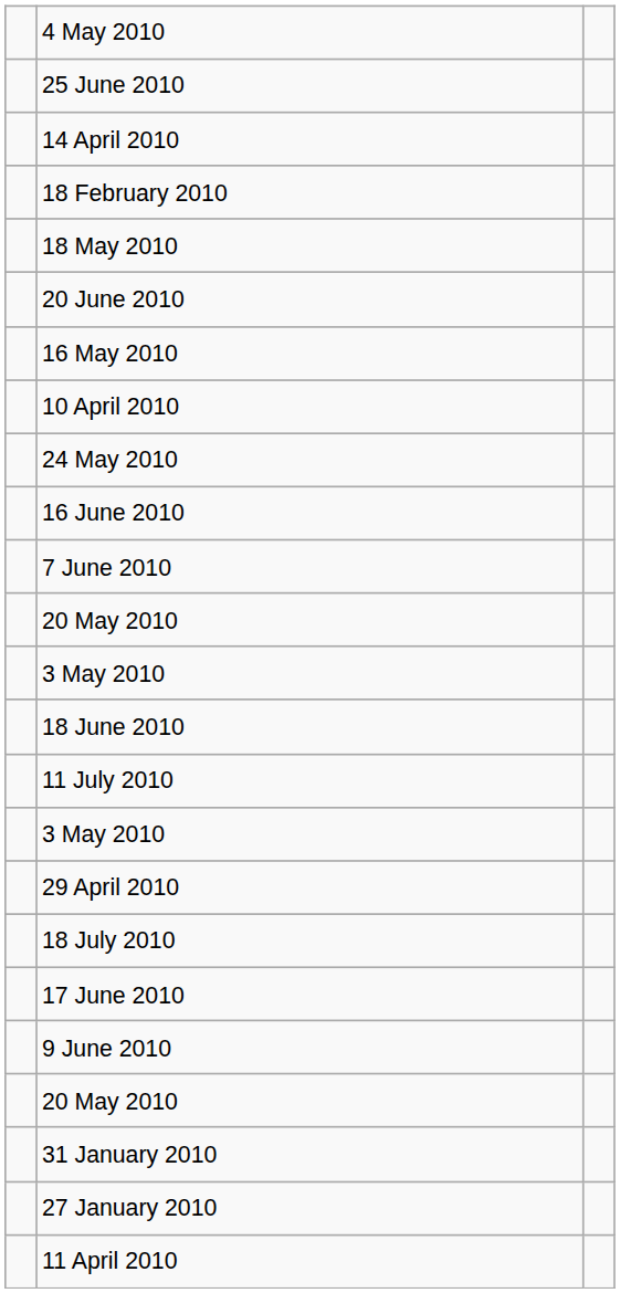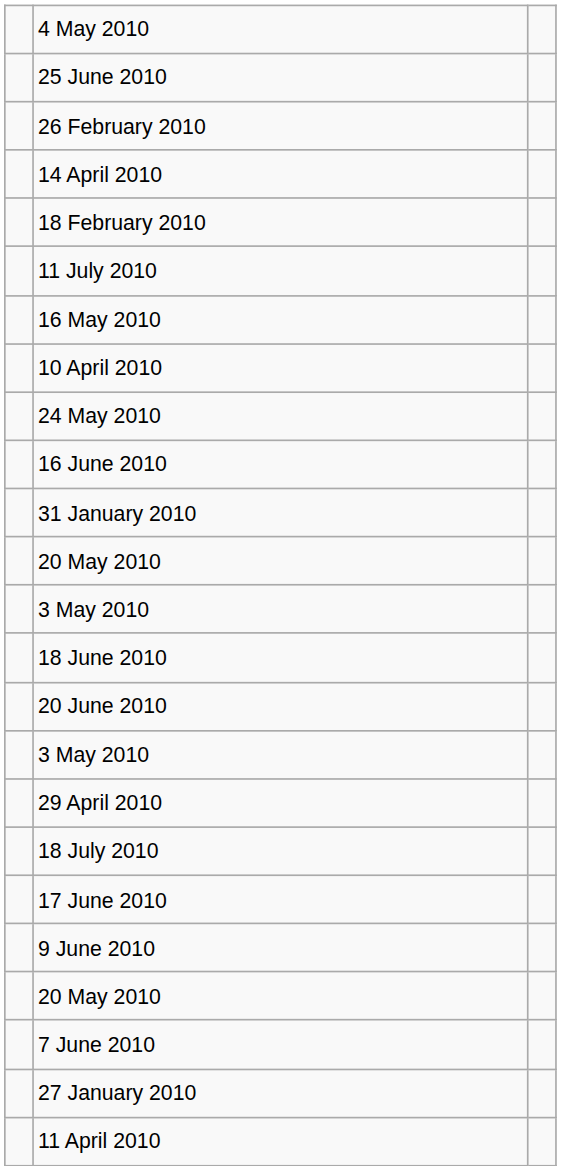+ row: 26 February 2010
- row: 18 May 2010
rows swapped: 20 June 2010 <-> 11 July 2010
rows swapped: 7 June 2010 <-> 31 January 2010
